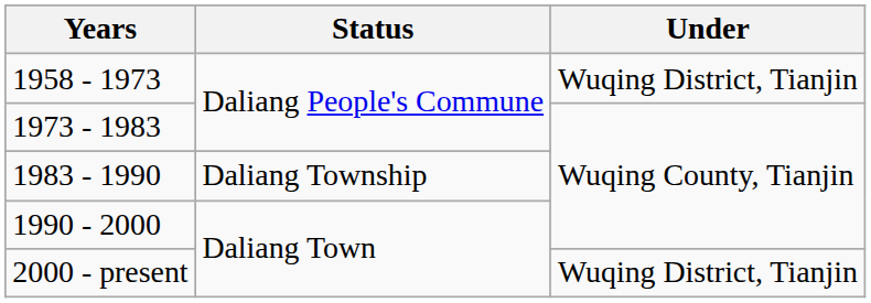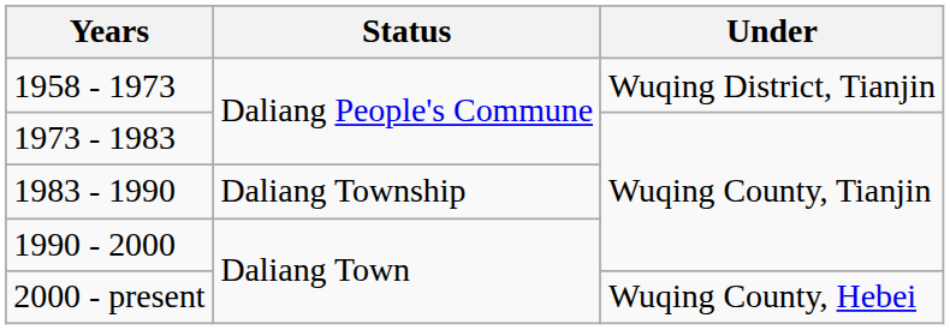2000 - present | Under: Wuqing District, Tianjin -> Wuqing County, Hebei
